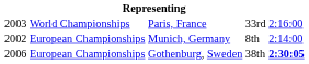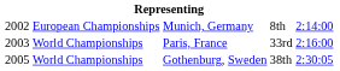rows swapped: Munich, Germany <-> Paris, France
Gothenburg, Sweden | column 1: 2006 -> 2005
Gothenburg, Sweden | column 2: European Championships -> World Championships
Gothenburg, Sweden | column 5: bold -> normal
